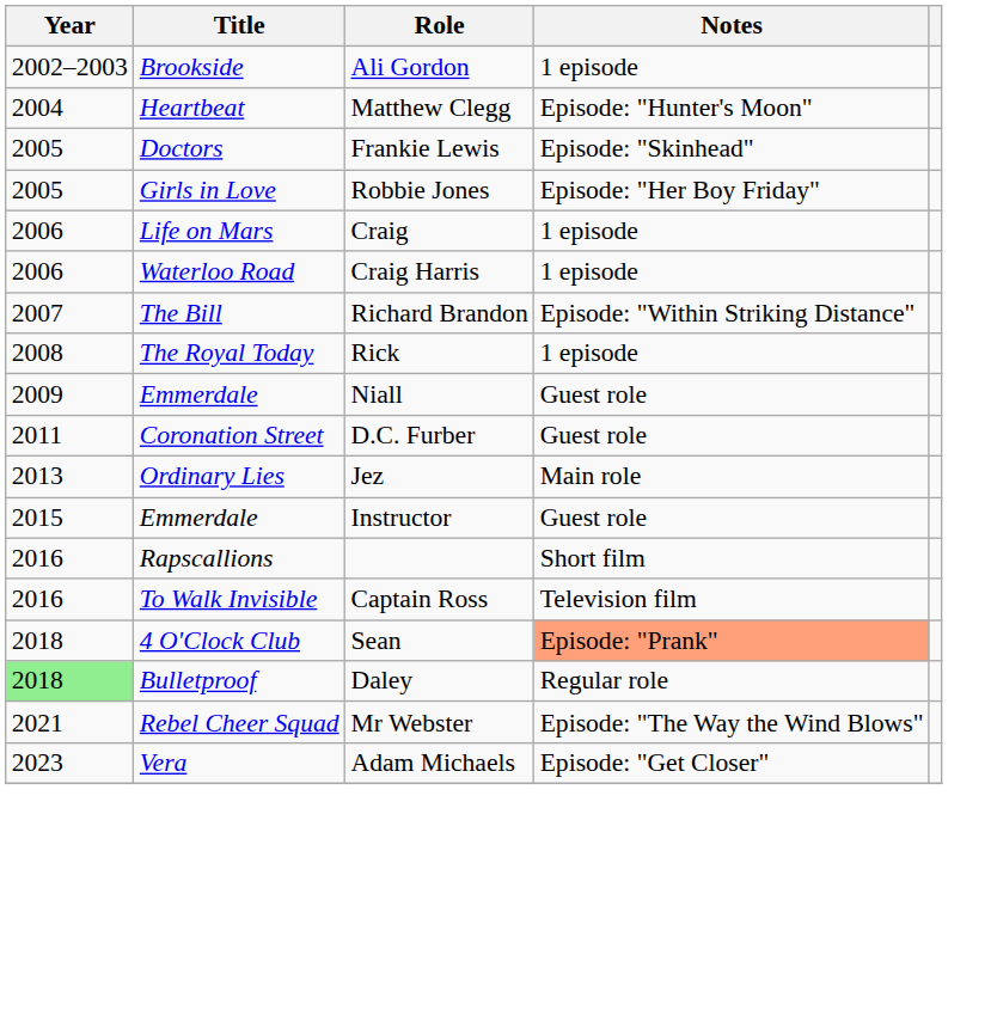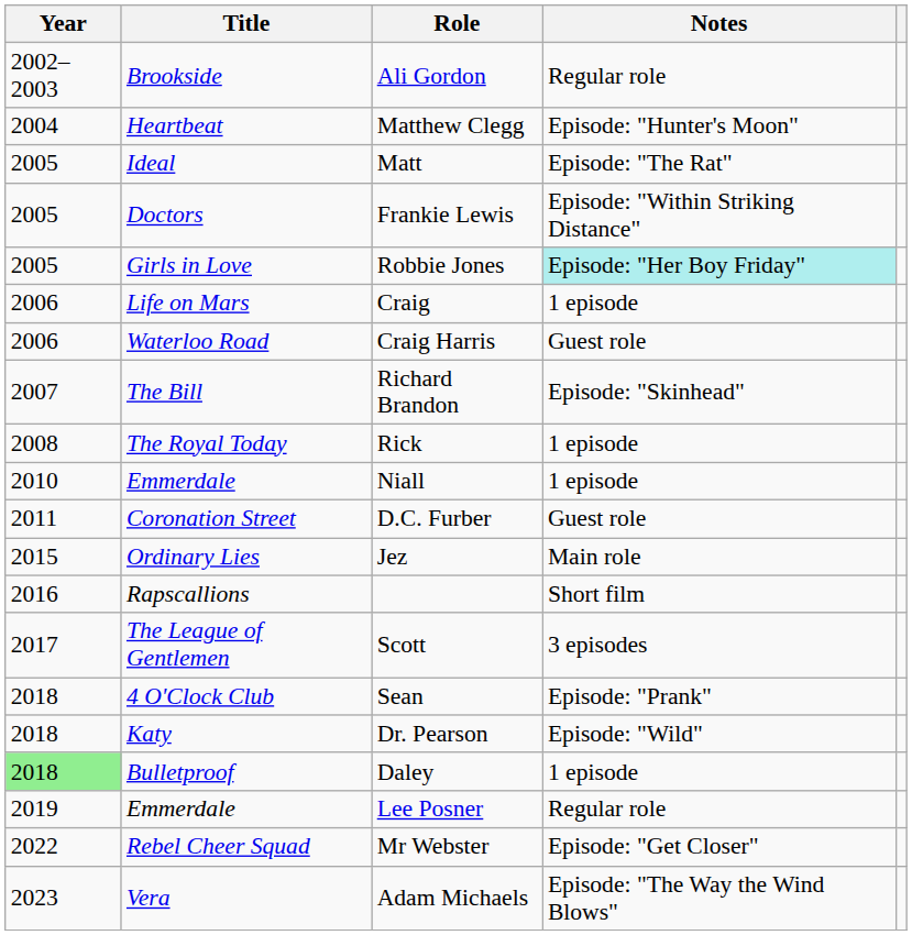Ali Gordon | Notes: 1 episode -> Regular role
+ row: 2005 | Ideal | Matt | Episode: "The Rat"
Frankie Lewis | Notes: Episode: "Skinhead" -> Episode: "Within Striking Distance"
Robbie Jones | Notes: no background -> paleturquoise background
Craig Harris | Notes: 1 episode -> Guest role
Richard Brandon | Notes: Episode: "Within Striking Distance" -> Episode: "Skinhead"
Niall | Year: 2009 -> 2010
Niall | Notes: Guest role -> 1 episode
Jez | Year: 2013 -> 2015
- row: 2015 | Emmerdale | Instructor | Guest role
- row: 2016 | To Walk Invisible | Captain Ross | Television film
+ row: 2017 | The League of Gentlemen | Scott | 3 episodes
Sean | Notes: lightsalmon background -> no background
+ row: 2018 | Katy | Dr. Pearson | Episode: "Wild"
Daley | Notes: Regular role -> 1 episode
+ row: 2019 | Emmerdale | Lee Posner | Regular role
Mr Webster | Year: 2021 -> 2022
Mr Webster | Notes: Episode: "The Way the Wind Blows" -> Episode: "Get Closer"
Adam Michaels | Notes: Episode: "Get Closer" -> Episode: "The Way the Wind Blows"
